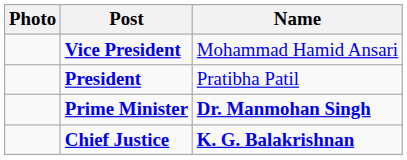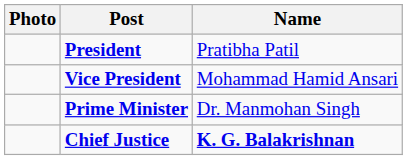rows swapped: President <-> Vice President
Prime Minister | Name: bold -> normal
